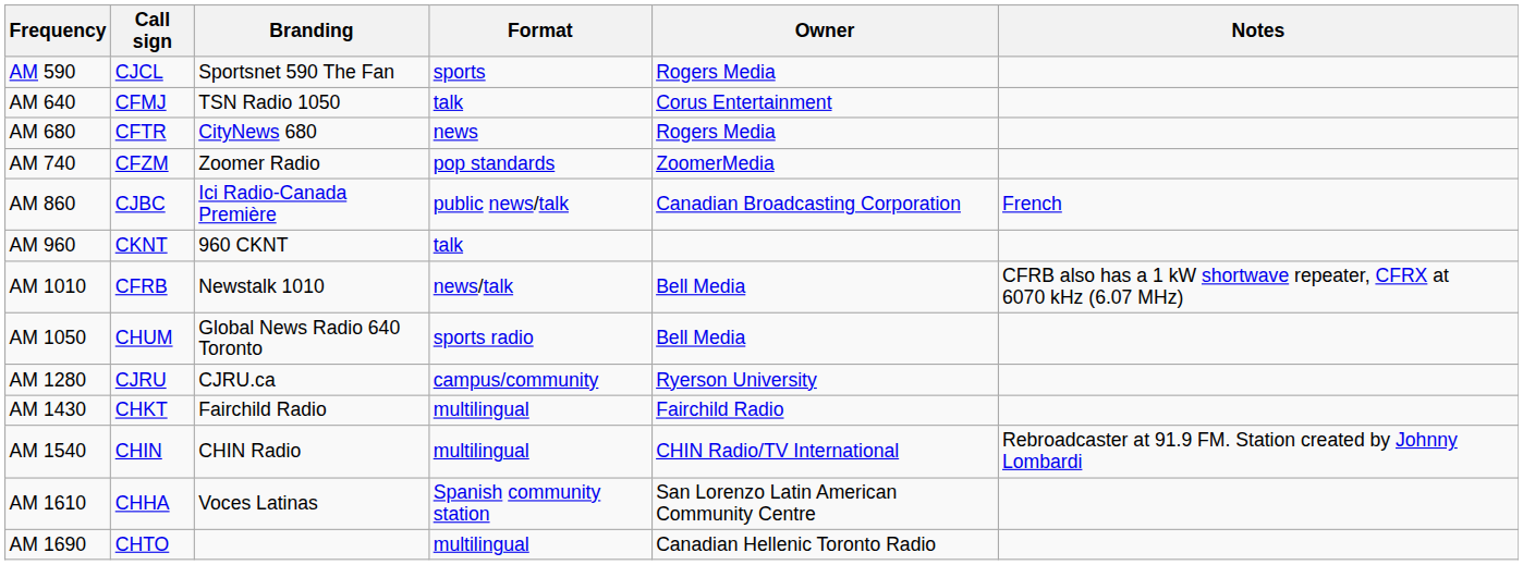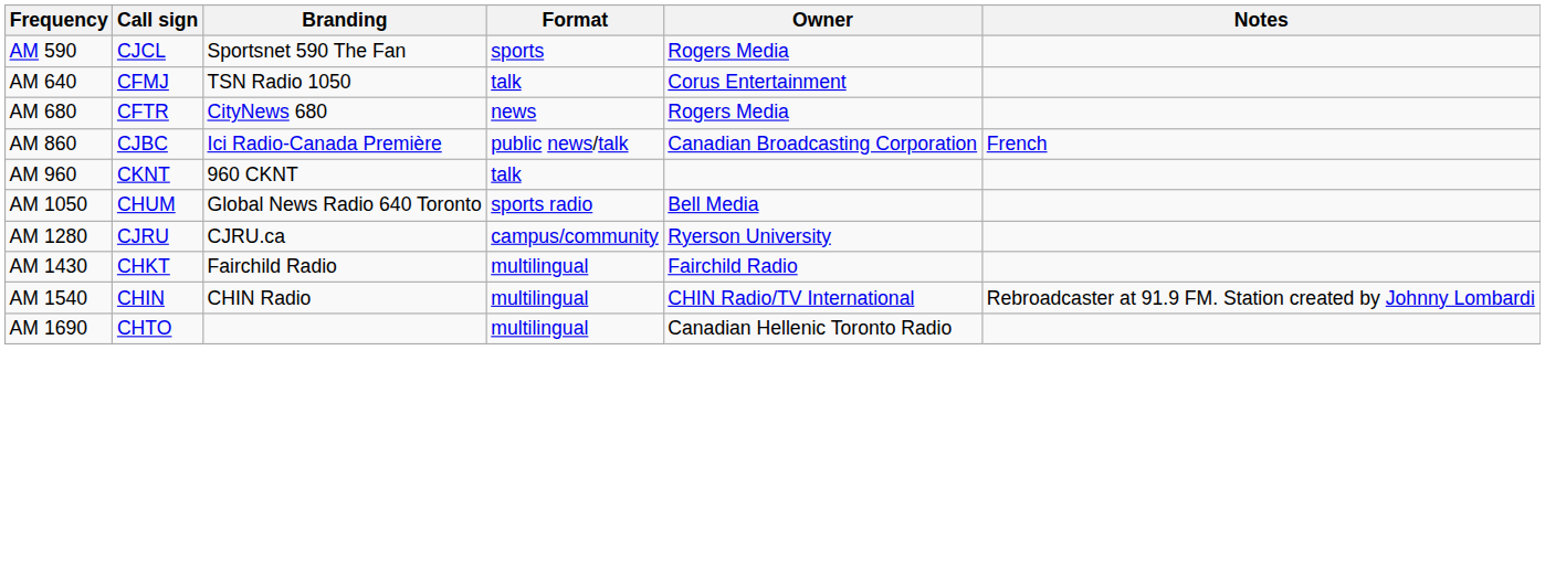- row: AM 740 | CFZM | Zoomer Radio | pop standards | ZoomerMedia
- row: AM 1010 | CFRB | Newstalk 1010 | news/talk | Bell Media | CFRB also has a 1 kW shortwave repeater, CFRX at 6070 kHz (6.07 MHz)
- row: AM 1610 | CHHA | Voces Latinas | Spanish community station | San Lorenzo Latin American Community Centre
